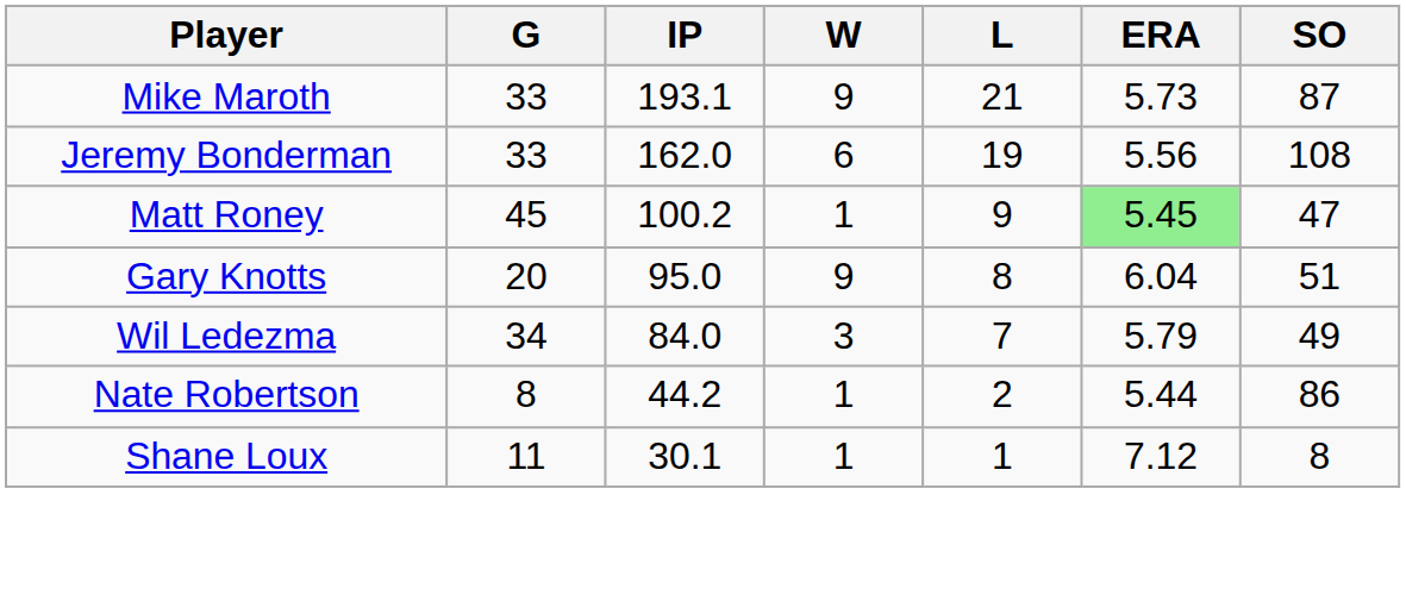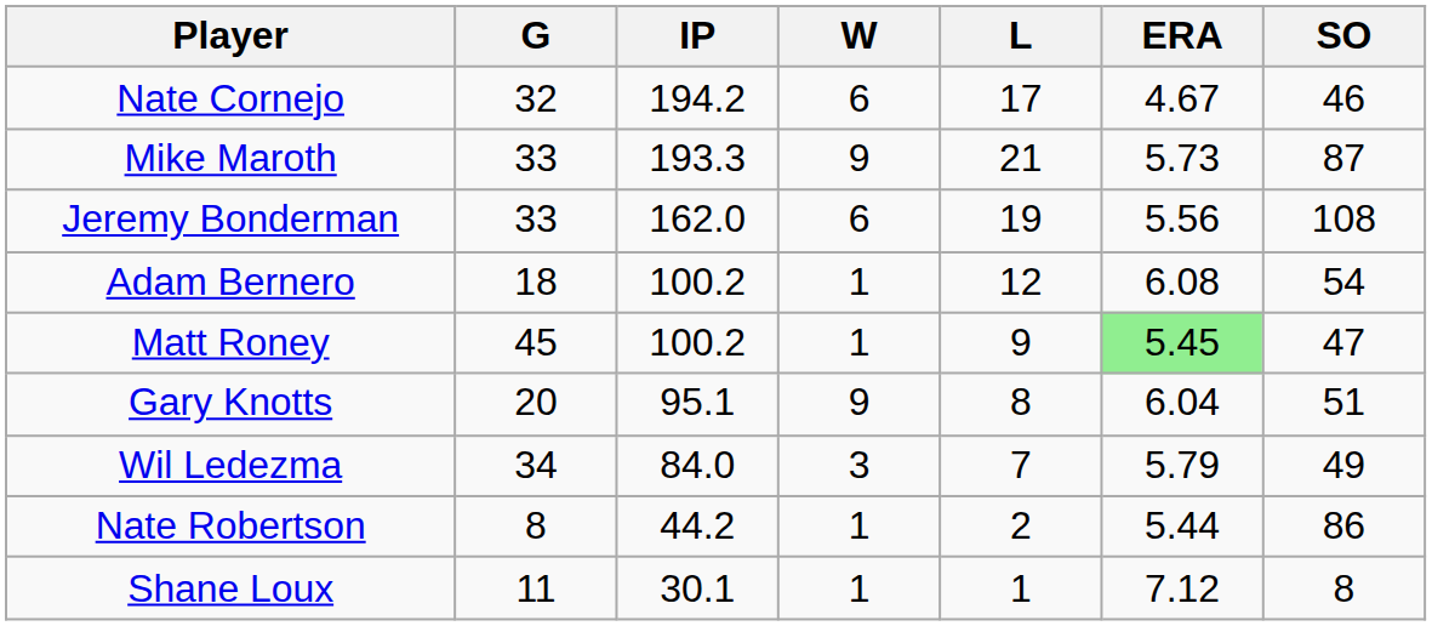+ row: Nate Cornejo | 32 | 194.2 | 6 | 17 | 4.67 | 46
Mike Maroth | IP: 193.1 -> 193.3
+ row: Adam Bernero | 18 | 100.2 | 1 | 12 | 6.08 | 54
Gary Knotts | IP: 95.0 -> 95.1
